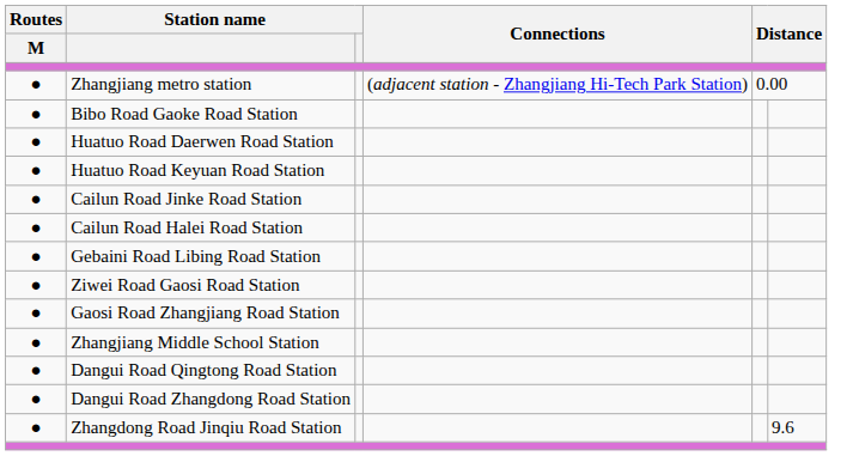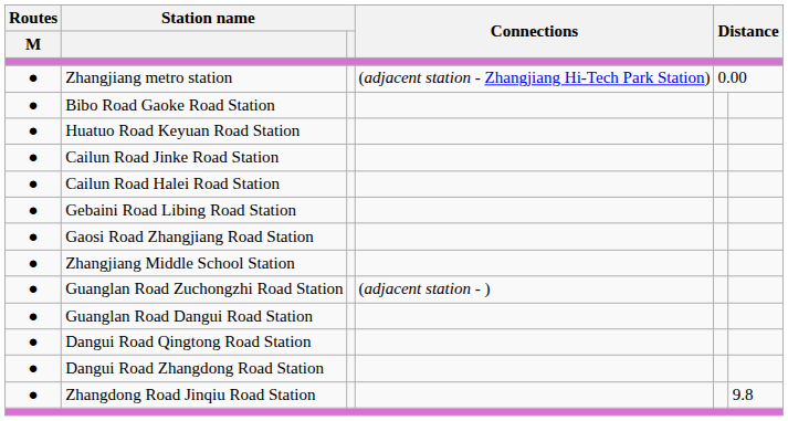- row: ● | Huatuo Road Daerwen Road Station
- row: ● | Ziwei Road Gaosi Road Station
+ row: ● | Guanglan Road Zuchongzhi Road Station | (adjacent station - )
+ row: ● | Guanglan Road Dangui Road Station
Zhangdong Road Jinqiu Road Station | column 6: 9.6 -> 9.8
